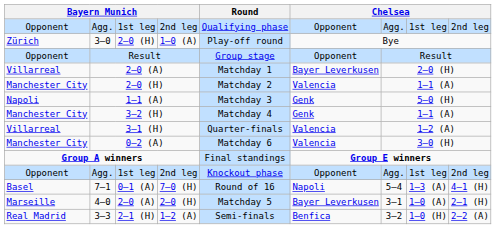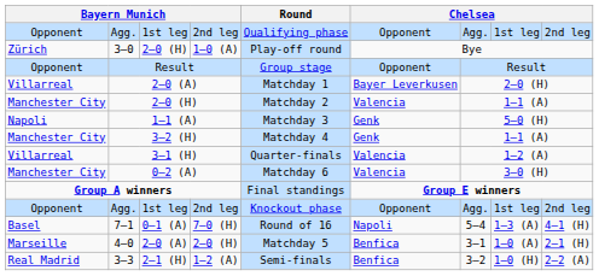4–0 | column 6: Bayer Leverkusen -> Benfica
